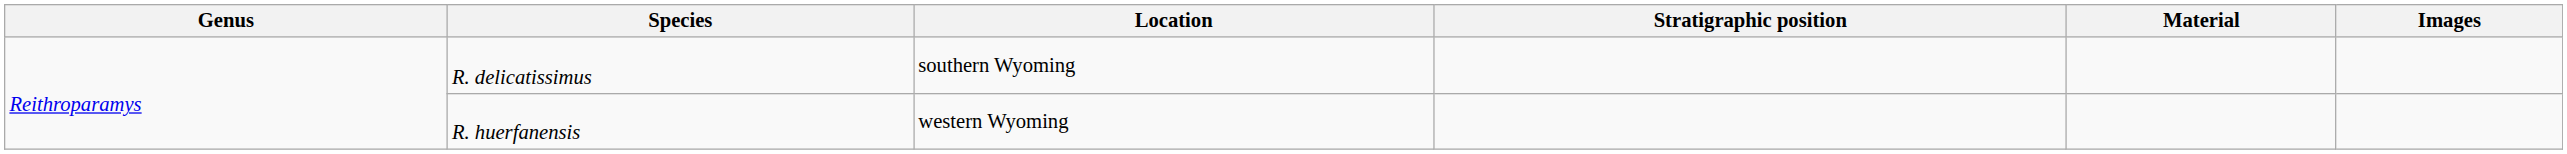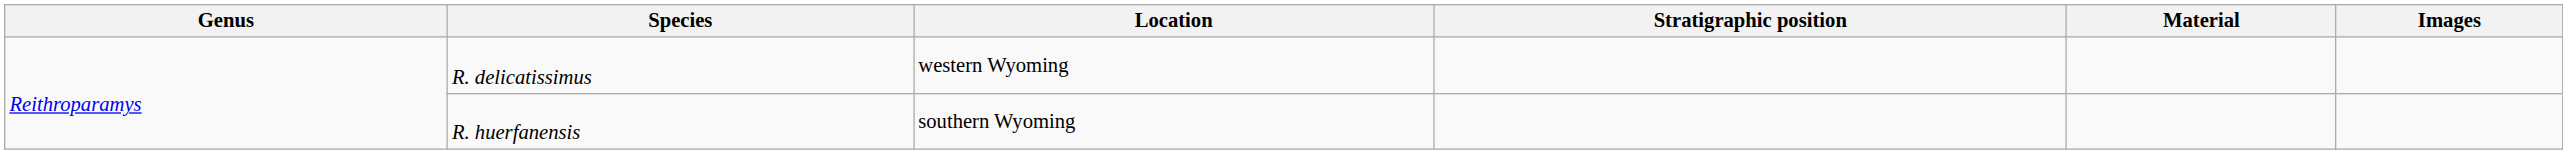R. delicatissimus | Location: southern Wyoming -> western Wyoming
R. huerfanensis | Location: western Wyoming -> southern Wyoming
